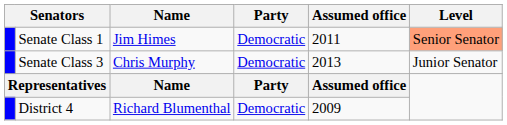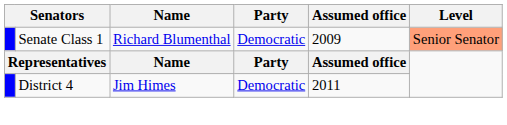Senate Class 1 | Name: Jim Himes -> Richard Blumenthal
Senate Class 1 | Assumed office: 2011 -> 2009
- row: Senate Class 3 | Chris Murphy | Democratic | 2013 | Junior Senator
District 4 | Name: Richard Blumenthal -> Jim Himes
District 4 | Assumed office: 2009 -> 2011
